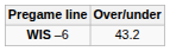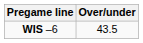WIS –6 | Over/under: 43.2 -> 43.5
